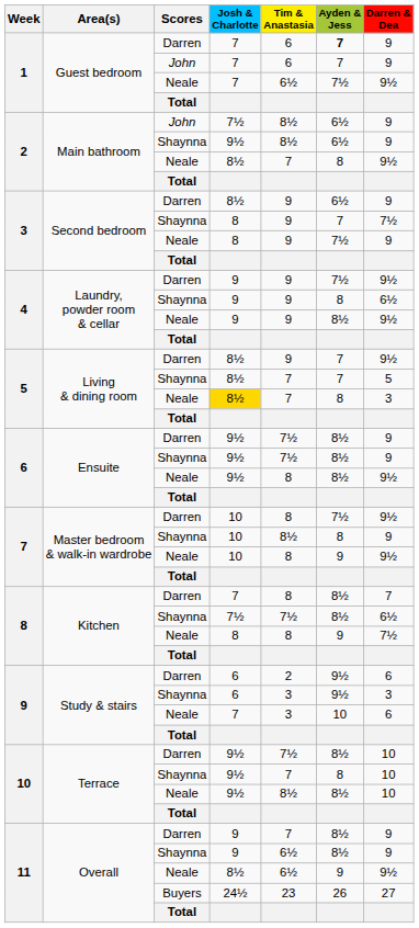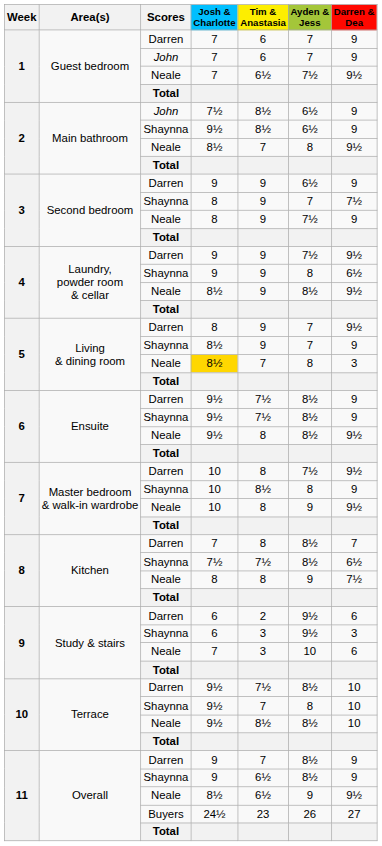1 / Darren | Ayden & Jess: bold -> normal
3 / Darren | Josh & Charlotte: 8½ -> 9
4 / Neale | Josh & Charlotte: 9 -> 8½
5 / Darren | Josh & Charlotte: 8½ -> 8
5 / Shaynna | Tim & Anastasia: 7 -> 9
5 / Shaynna | Darren & Dea: 5 -> 9
